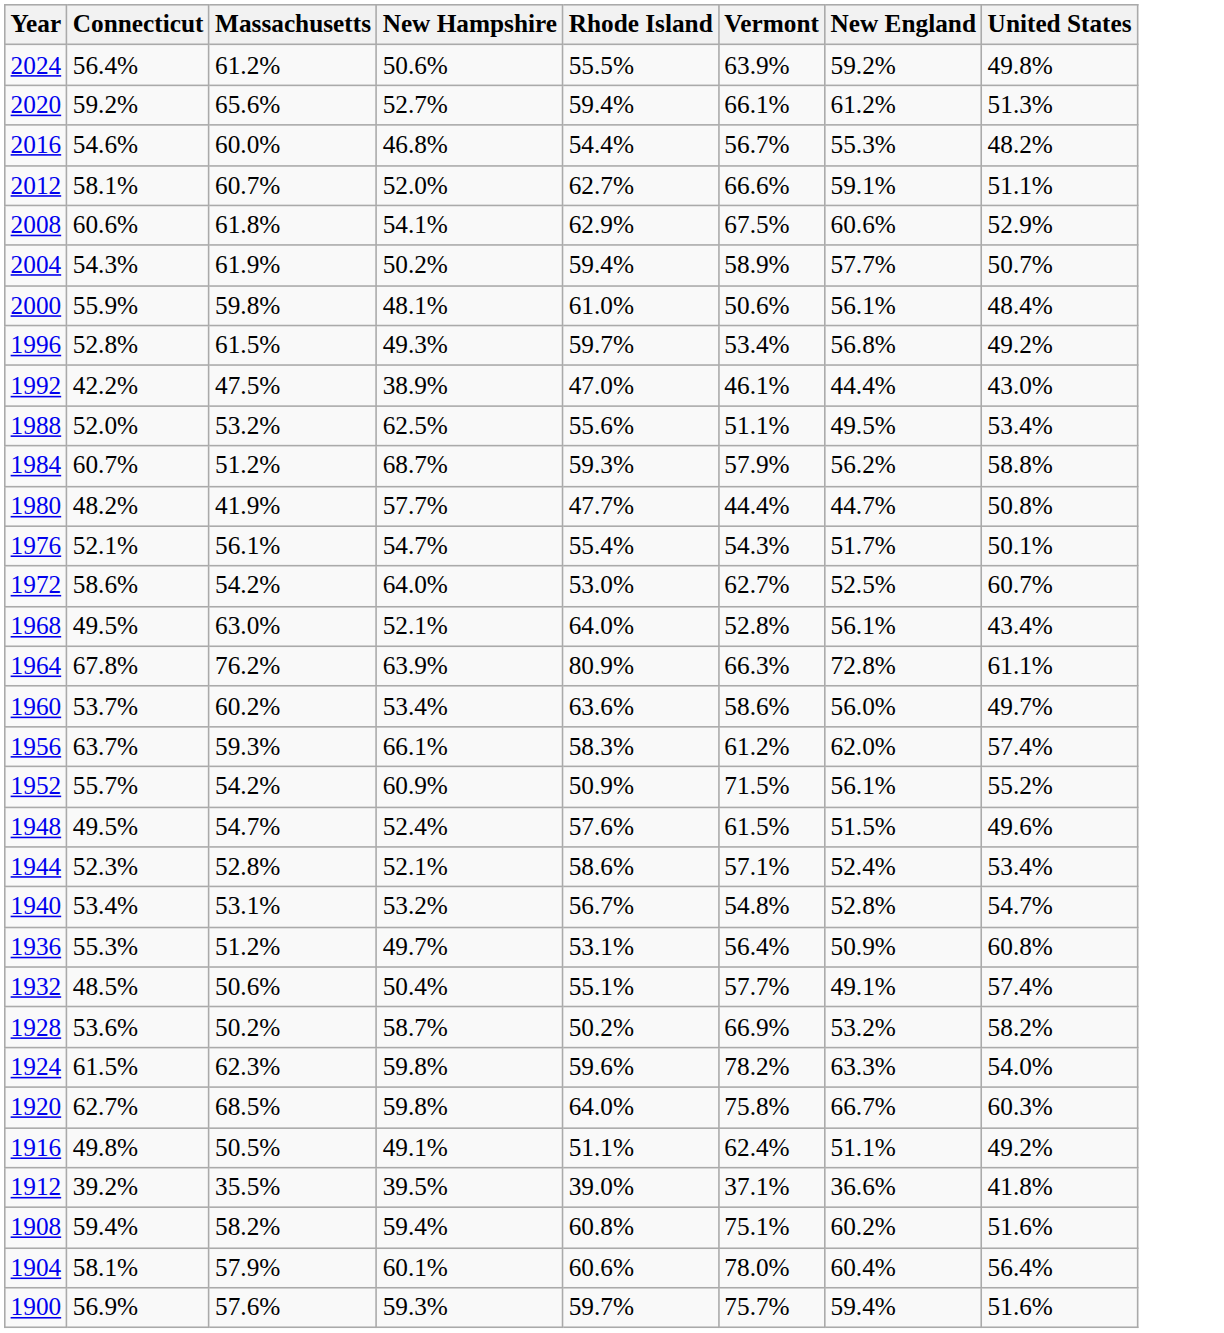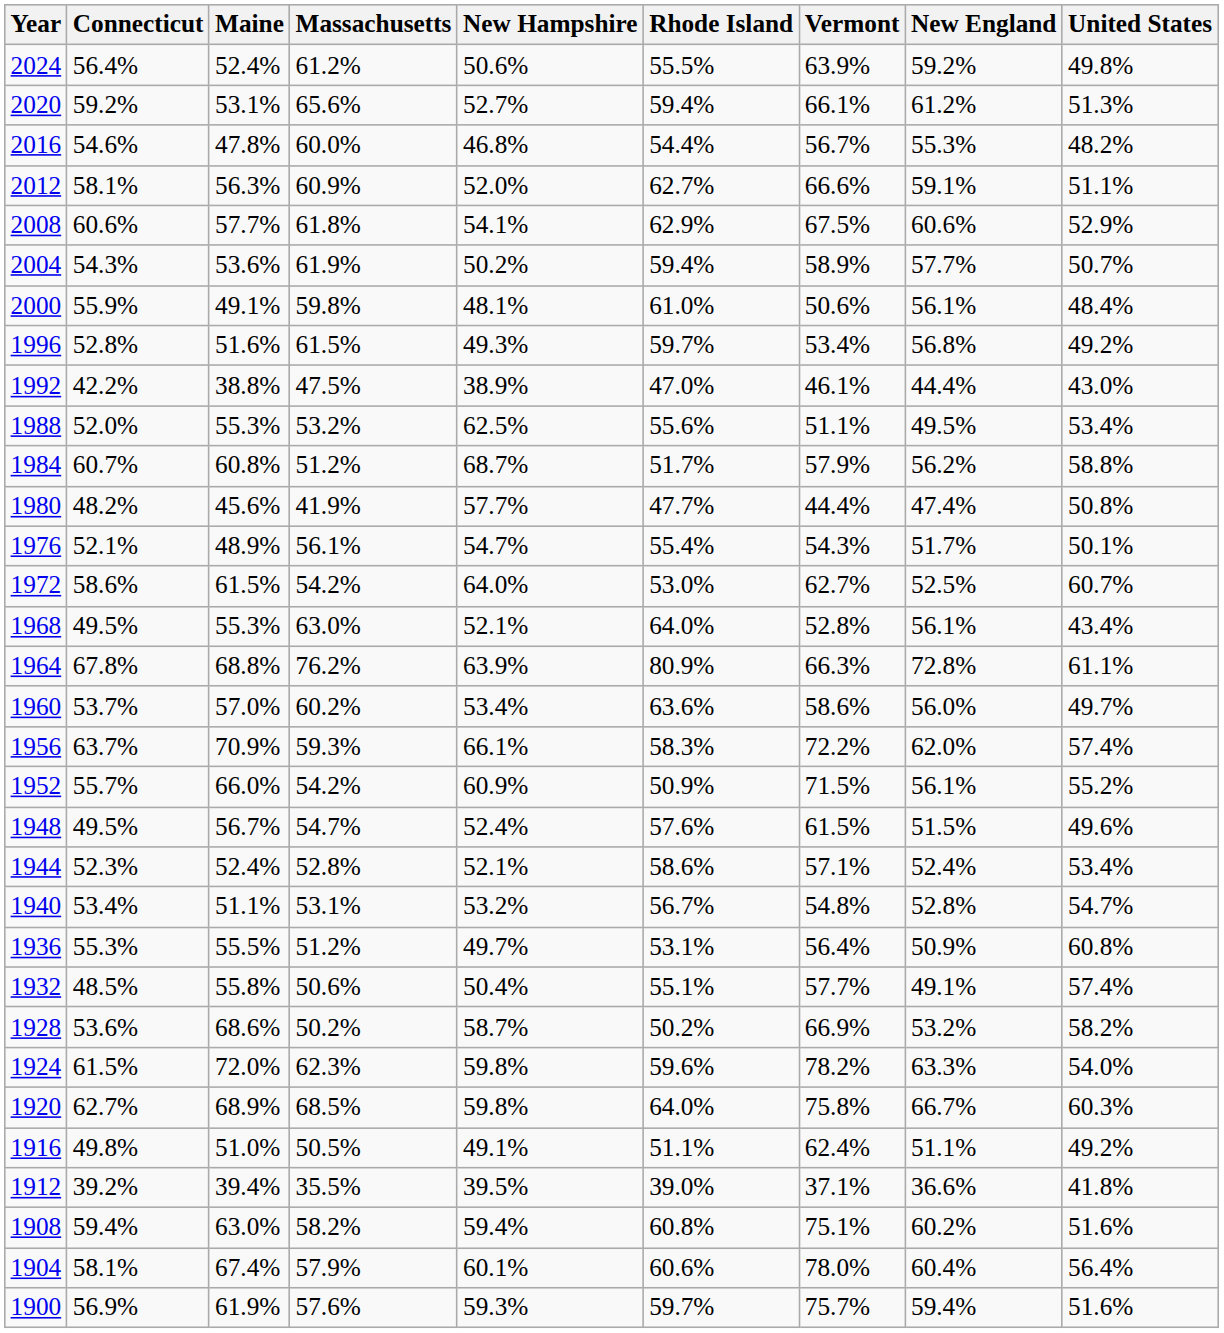+ column: Maine | 52.4% | 53.1% | 47.8% | 56.3% | 57.7% | 53.6% | 49.1% | 51.6% | 38.8% | 55.3% | 60.8% | 45.6% | 48.9% | 61.5% | 55.3% | 68.8% | 57.0% | 70.9% | 66.0% | 56.7% | 52.4% | 51.1% | 55.5% | 55.8% | 68.6% | 72.0% | 68.9% | 51.0% | 39.4% | 63.0% | 67.4% | 61.9%
2012 | Massachusetts: 60.7% -> 60.9%
1984 | Rhode Island: 59.3% -> 51.7%
1980 | New England: 44.7% -> 47.4%
1956 | Vermont: 61.2% -> 72.2%
